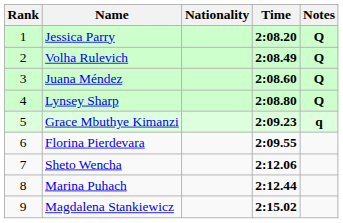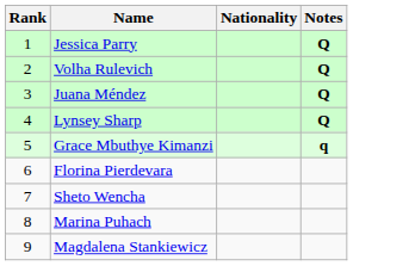- column: Time | 2:08.20 | 2:08.49 | 2:08.60 | 2:08.80 | 2:09.23 | 2:09.55 | 2:12.06 | 2:12.44 | 2:15.02
